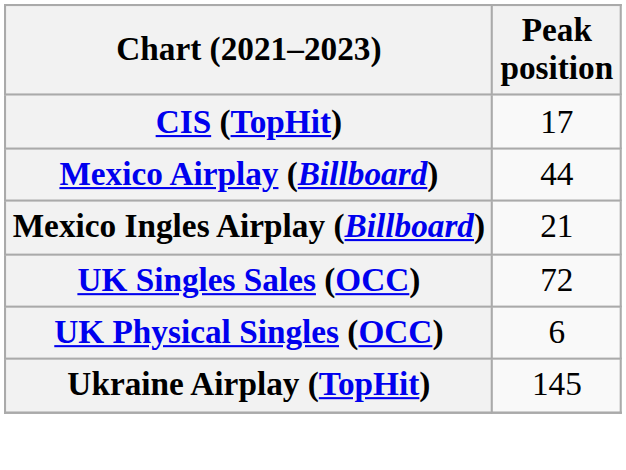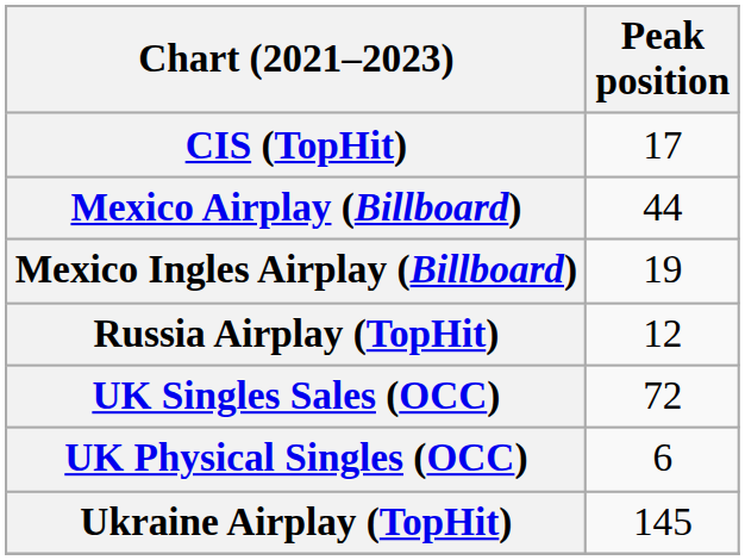Mexico Ingles Airplay (Billboard) | Peak position: 21 -> 19
+ row: Russia Airplay (TopHit) | 12
